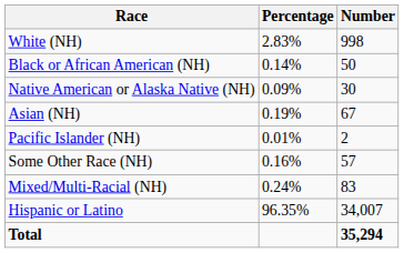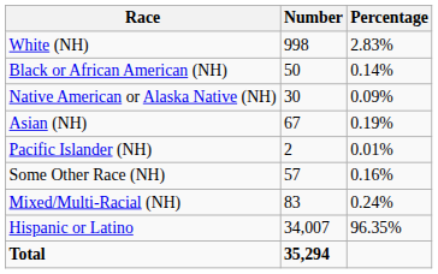columns swapped: Number <-> Percentage
